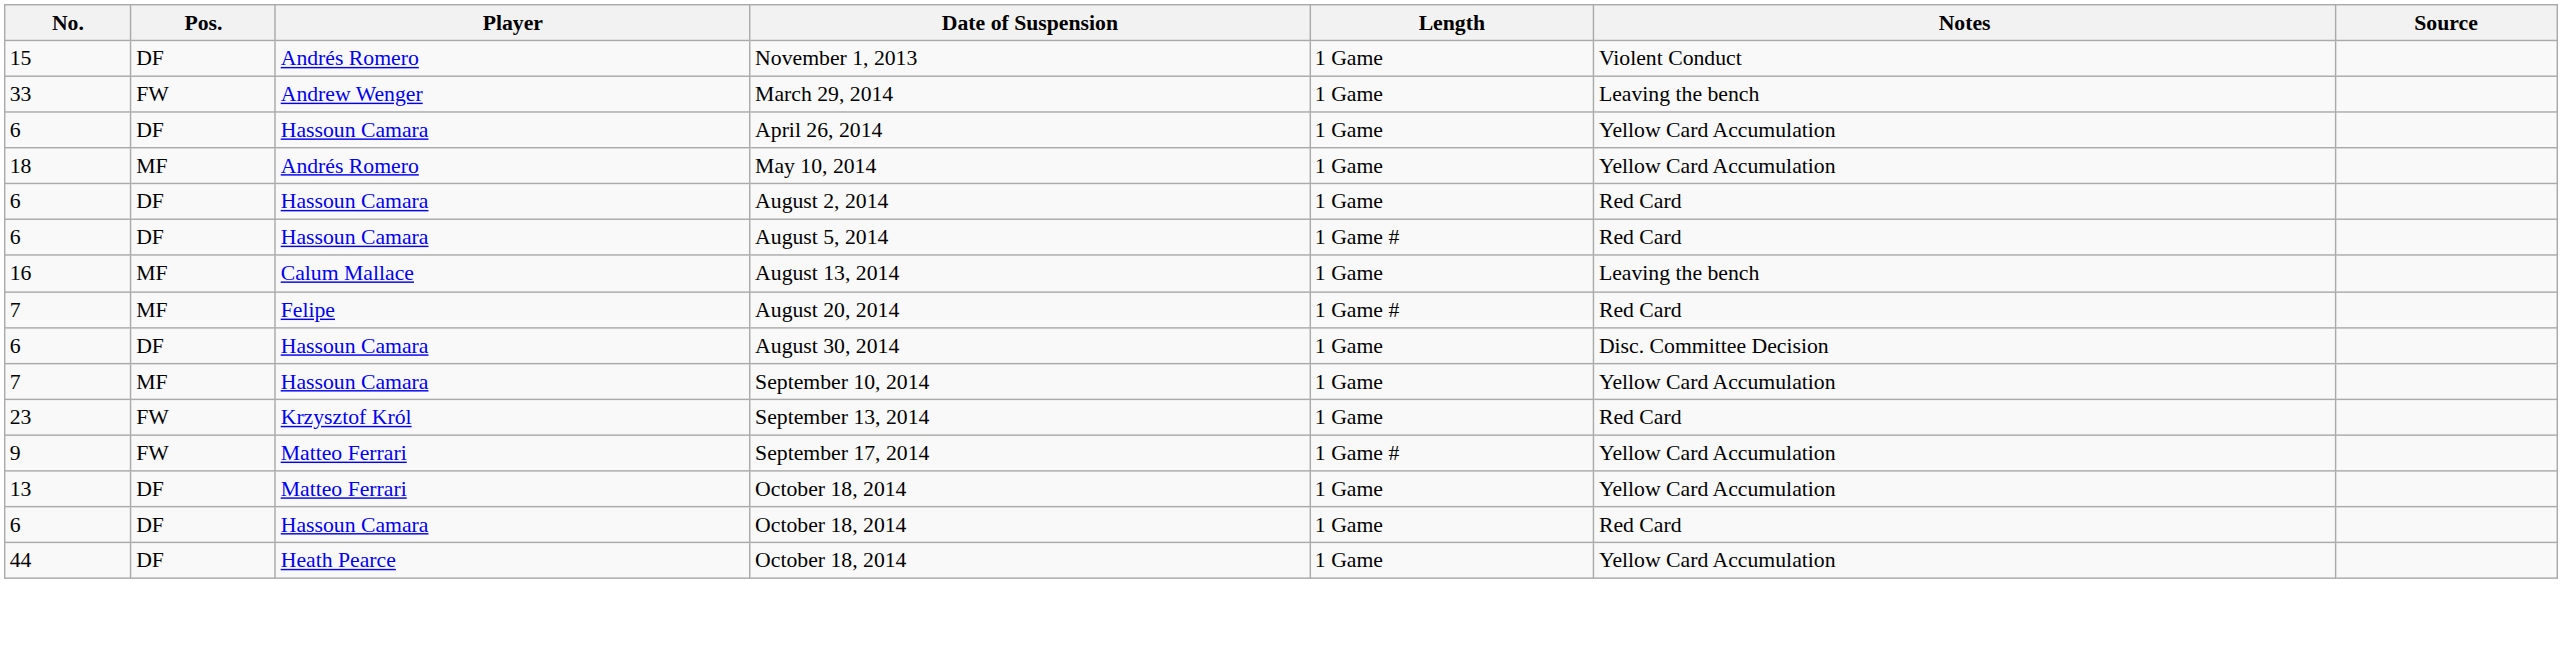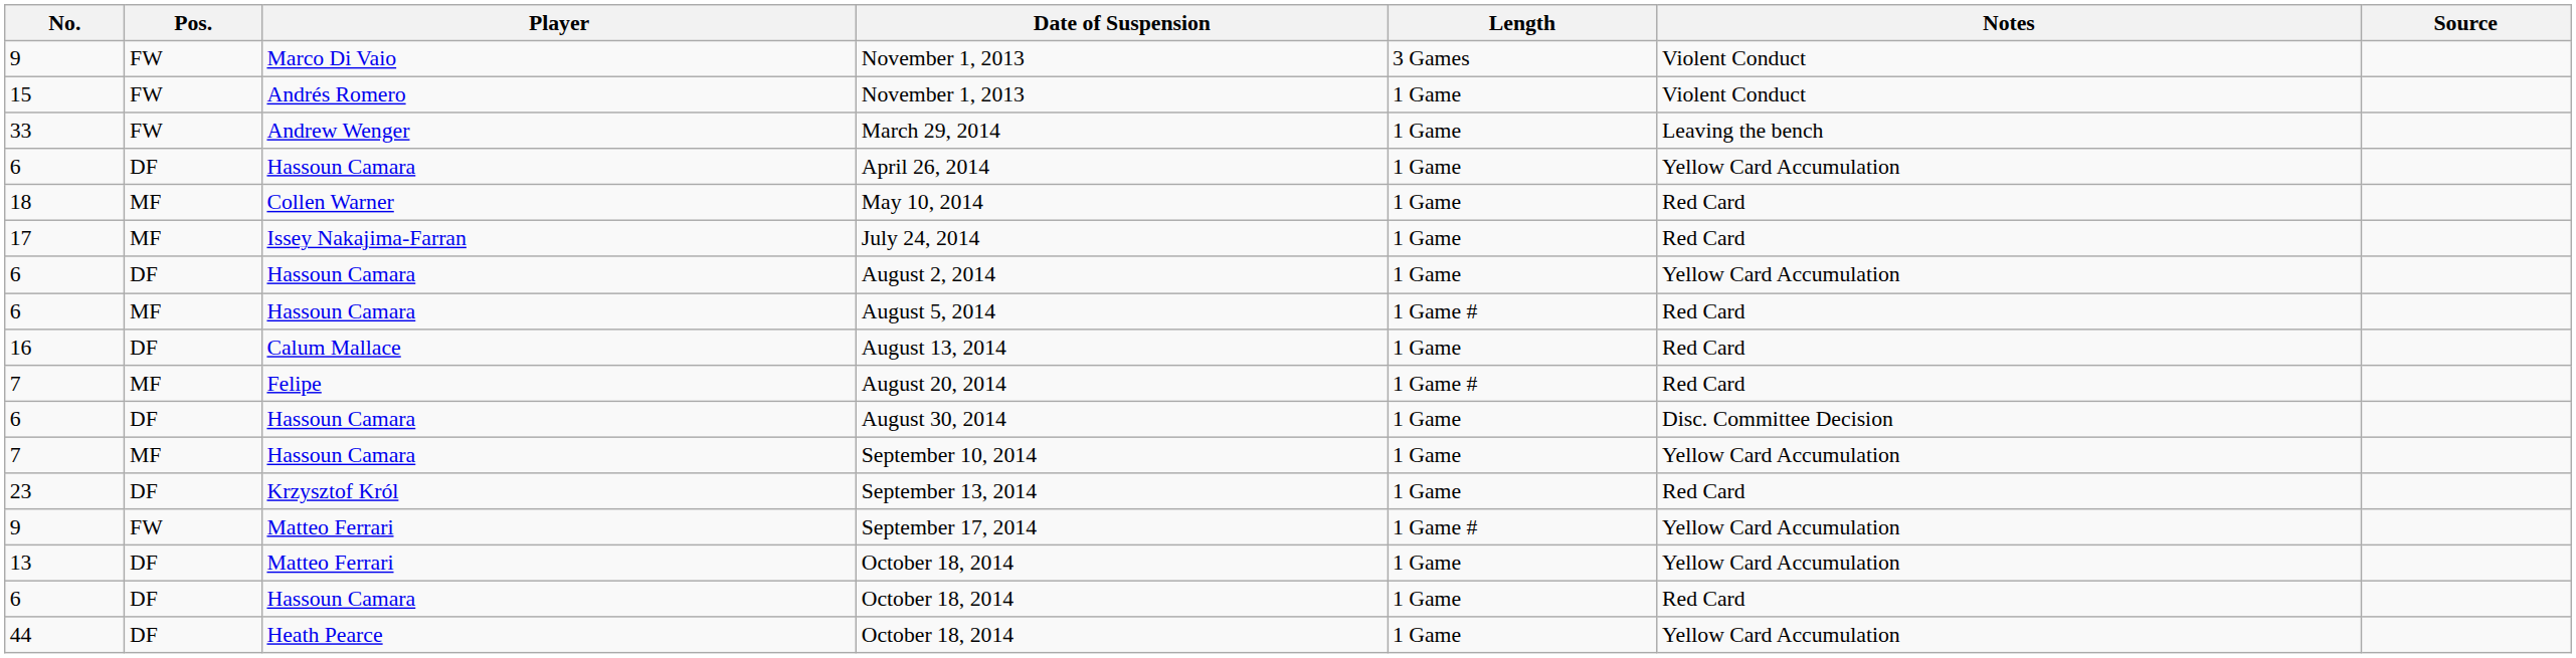+ row: 9 | FW | Marco Di Vaio | November 1, 2013 | 3 Games | Violent Conduct
15 / November 1, 2013 | Pos.: DF -> FW
May 10, 2014 | Player: Andrés Romero -> Collen Warner
May 10, 2014 | Notes: Yellow Card Accumulation -> Red Card
+ row: 17 | MF | Issey Nakajima-Farran | July 24, 2014 | 1 Game | Red Card
August 2, 2014 | Notes: Red Card -> Yellow Card Accumulation
August 5, 2014 | Pos.: DF -> MF
August 13, 2014 | Pos.: MF -> DF
August 13, 2014 | Notes: Leaving the bench -> Red Card
September 13, 2014 | Pos.: FW -> DF
